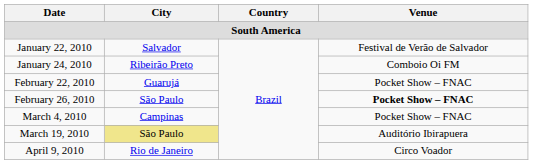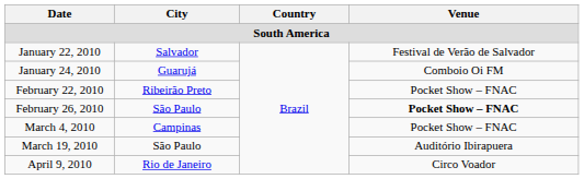January 24, 2010 | City: Ribeirão Preto -> Guarujá
February 22, 2010 | City: Guarujá -> Ribeirão Preto
March 19, 2010 | City: khaki background -> no background
